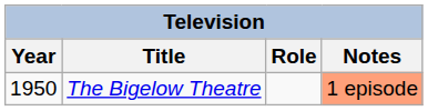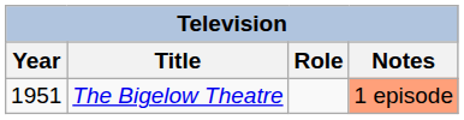The Bigelow Theatre | Year: 1950 -> 1951
